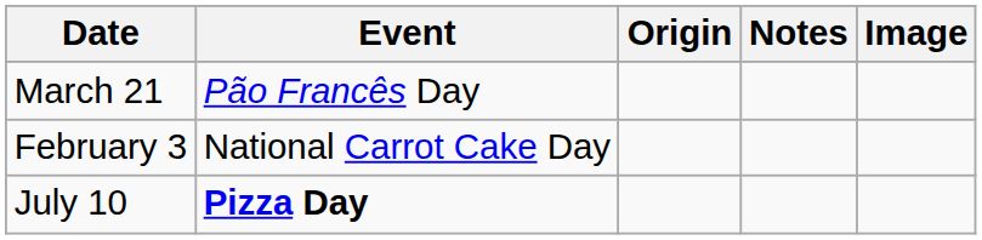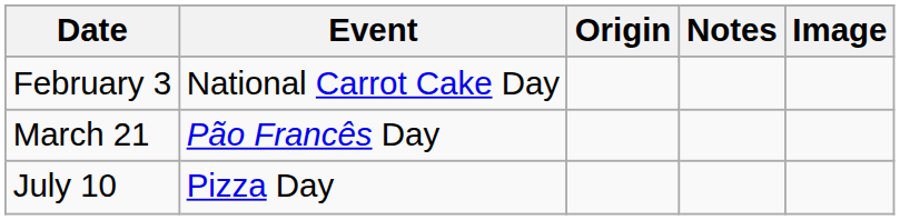rows swapped: February 3 <-> March 21
July 10 | Event: bold -> normal
